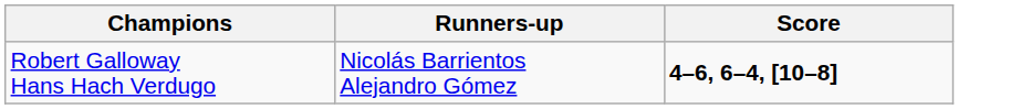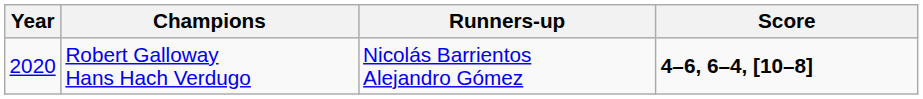+ column: Year | 2020
